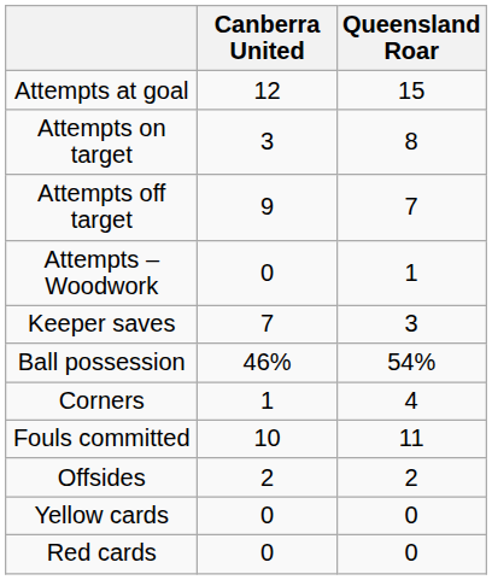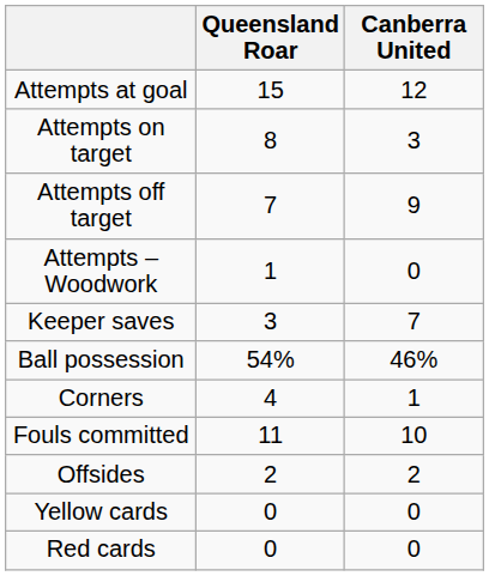columns swapped: Queensland Roar <-> Canberra United
